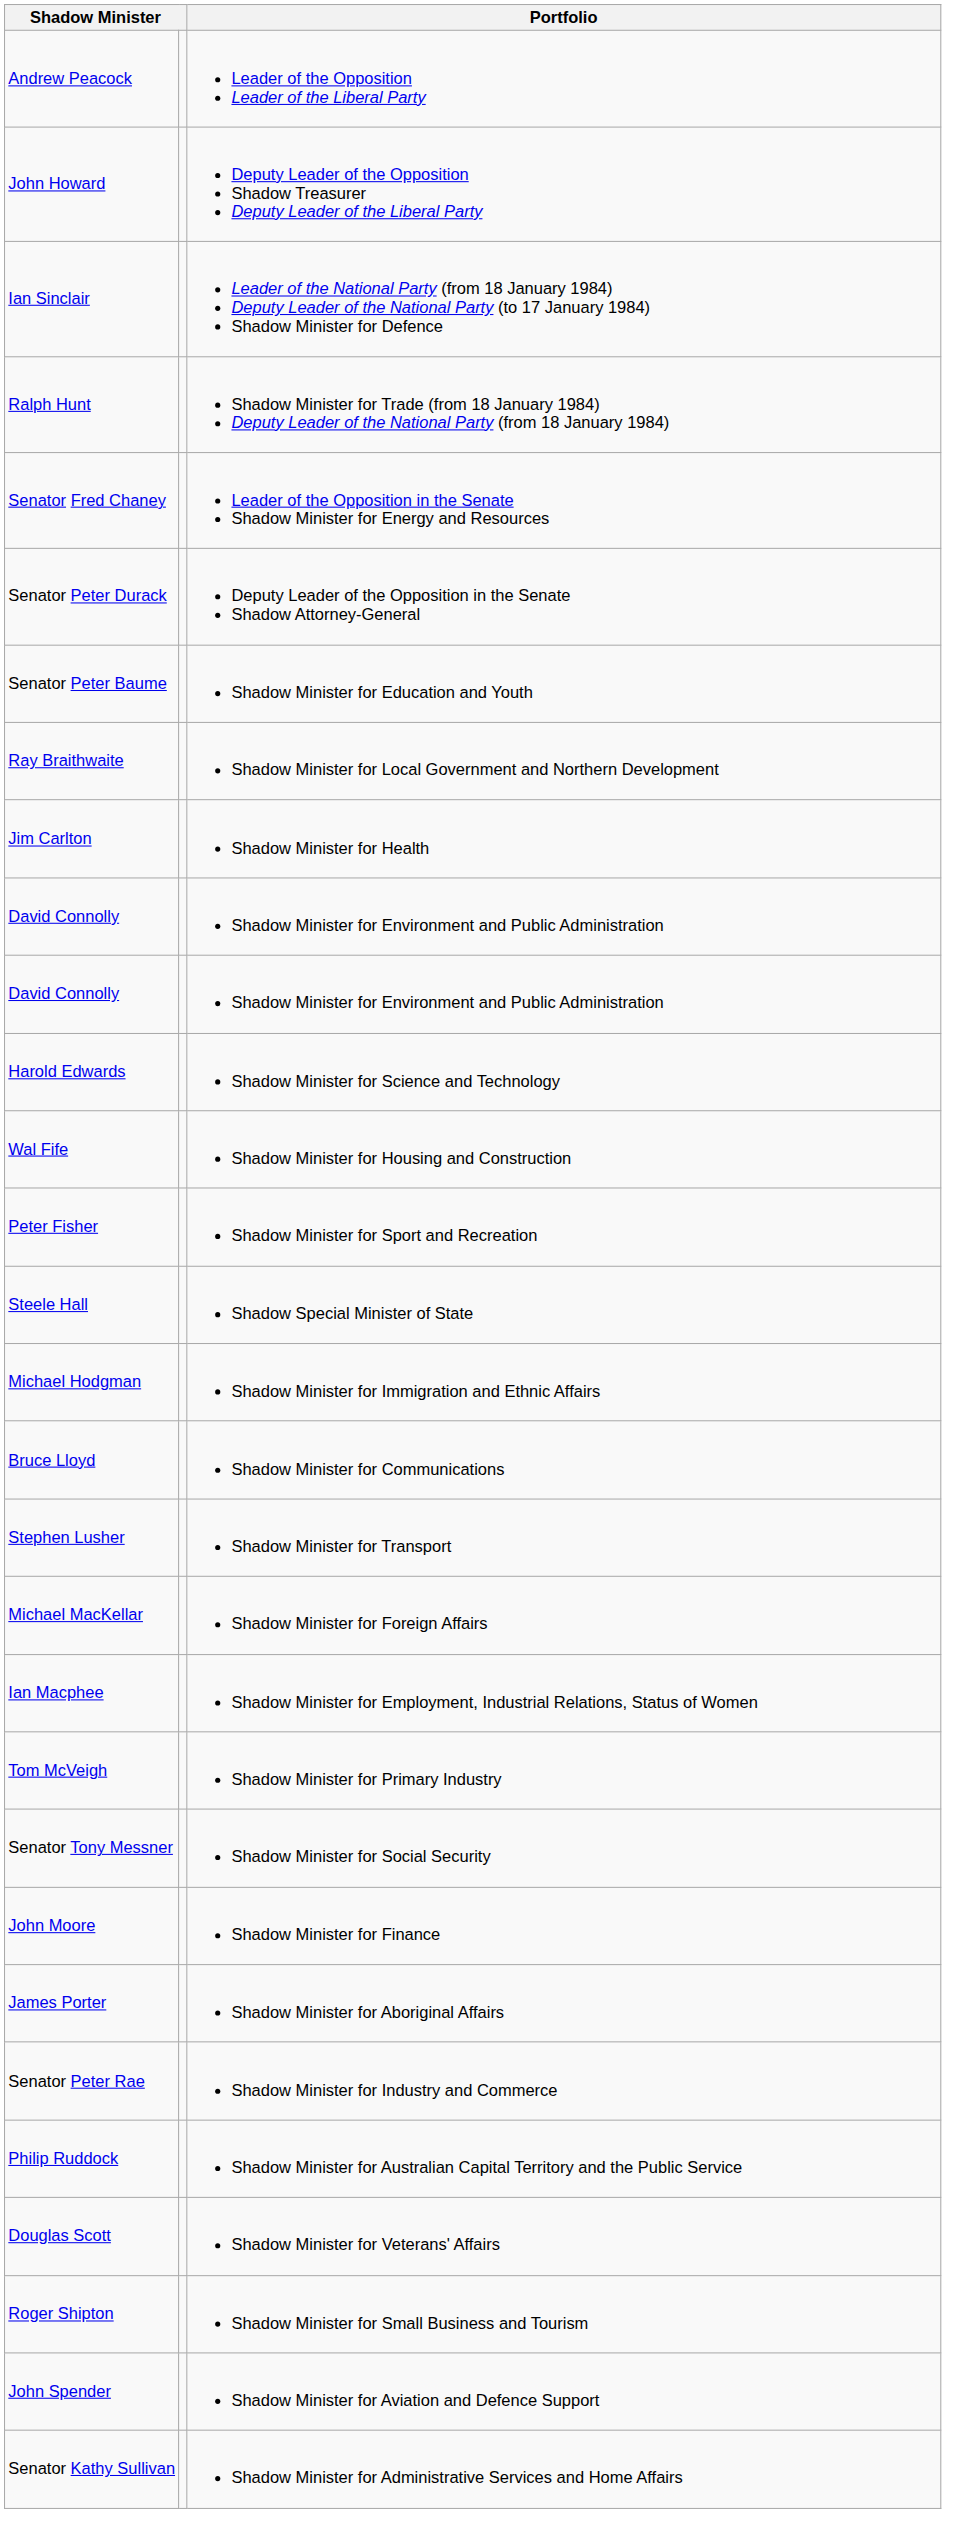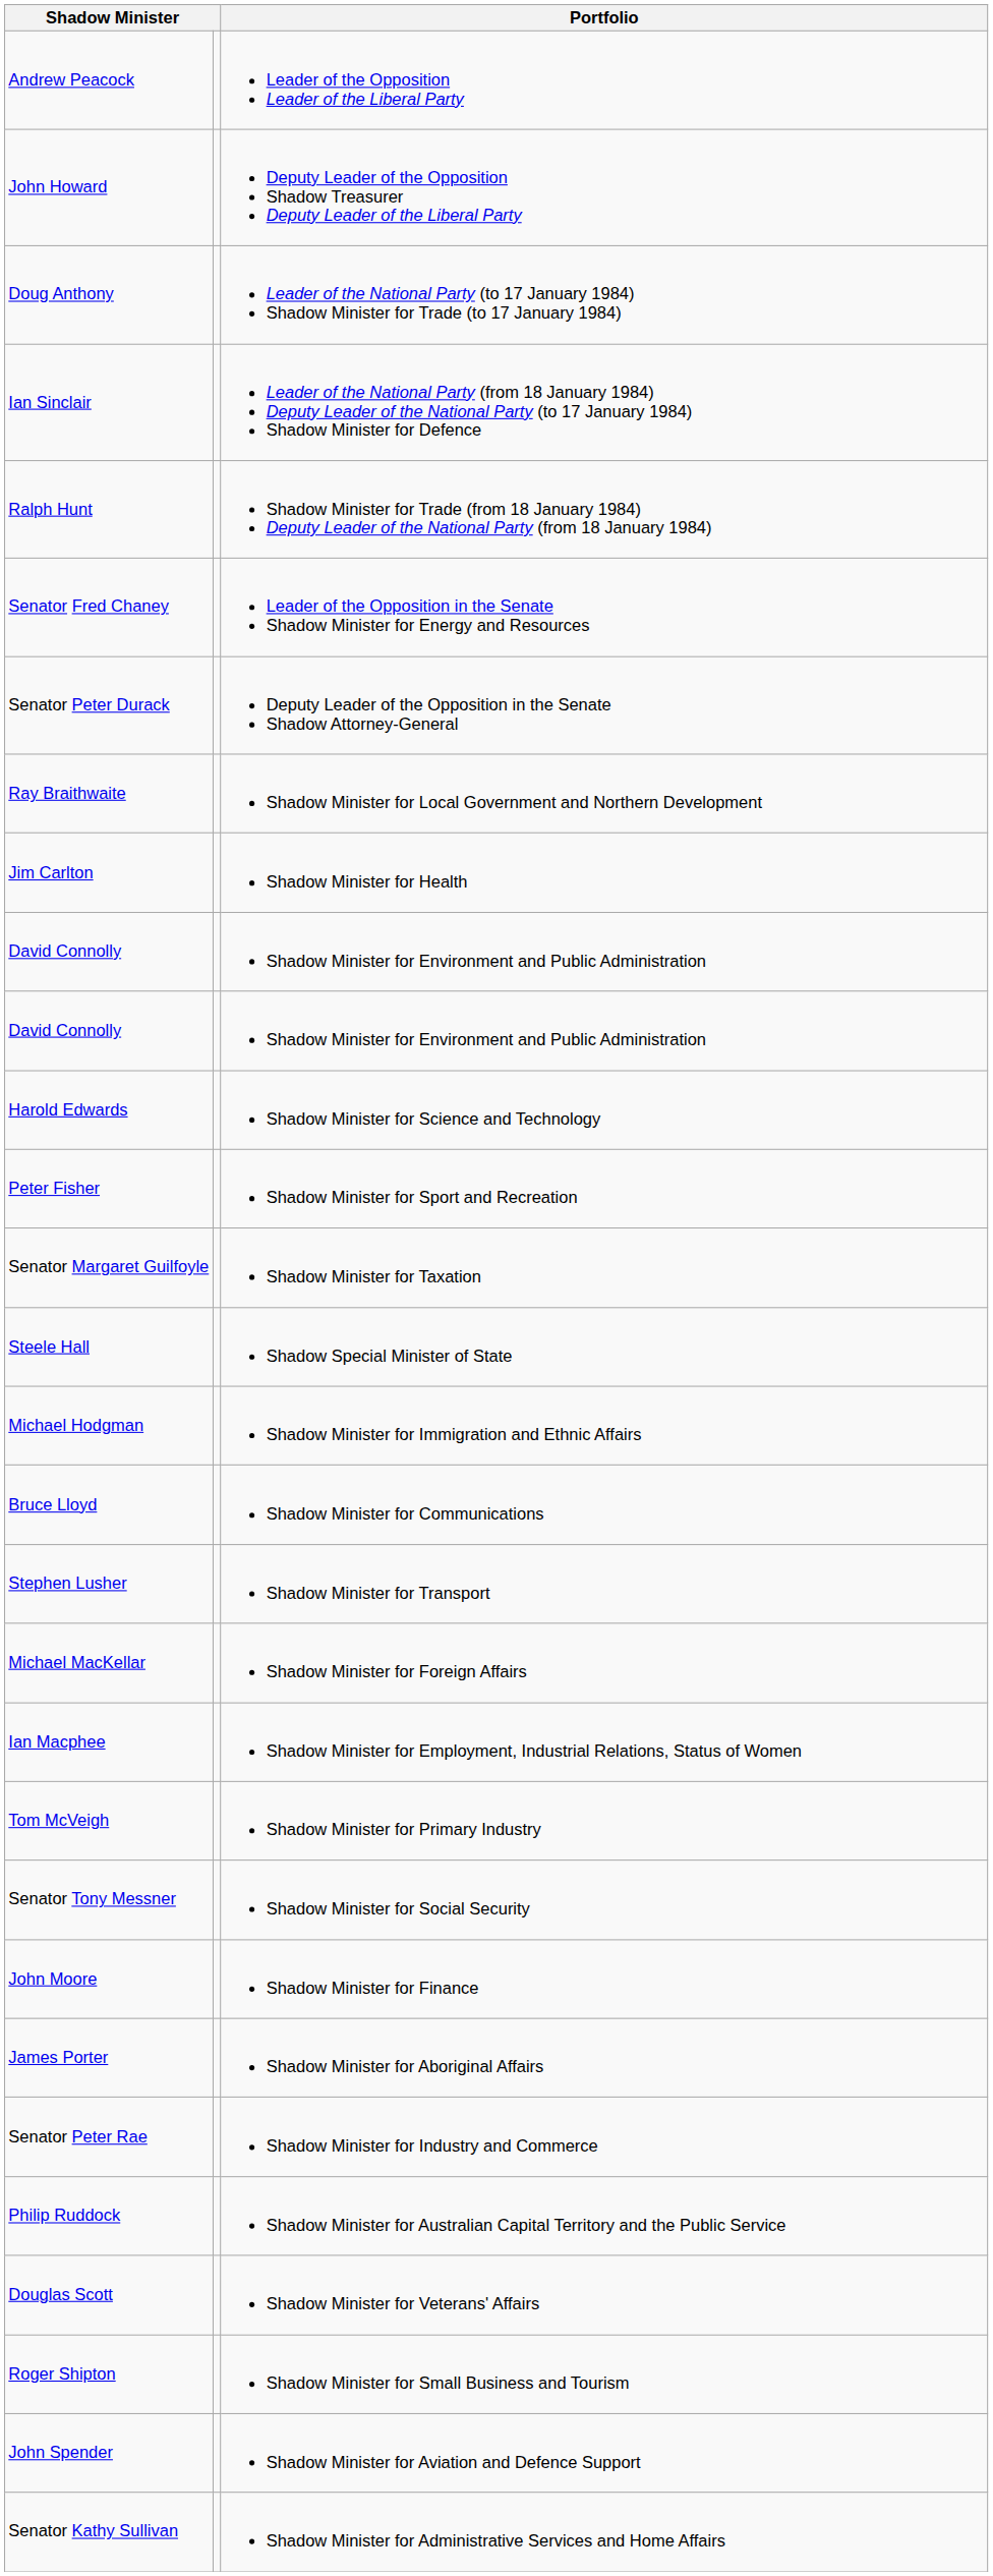+ row: Doug Anthony | Leader of the National Party (to 17 January 1984) Shadow Minister for Trade (to 17 January 1984)
- row: Senator Peter Baume | Shadow Minister for Education and Youth
- row: Wal Fife | Shadow Minister for Housing and Construction
+ row: Senator Margaret Guilfoyle | Shadow Minister for Taxation
